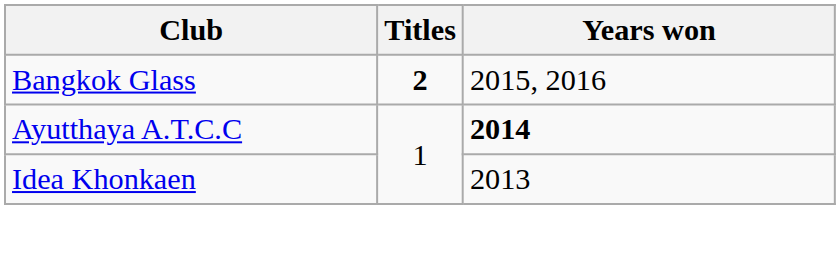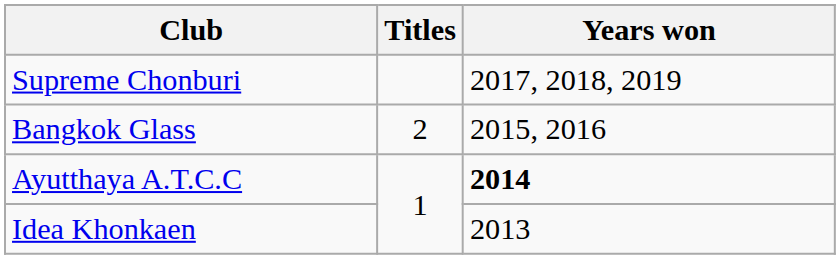+ row: Supreme Chonburi | 2017, 2018, 2019
Bangkok Glass | Titles: bold -> normal
